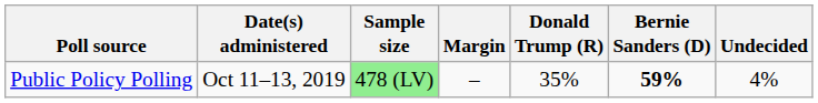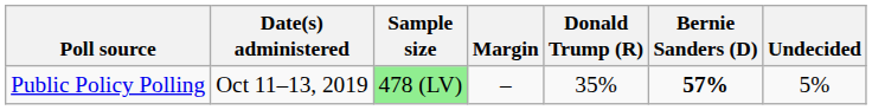Public Policy Polling | Bernie Sanders (D): 59% -> 57%
Public Policy Polling | Undecided: 4% -> 5%
